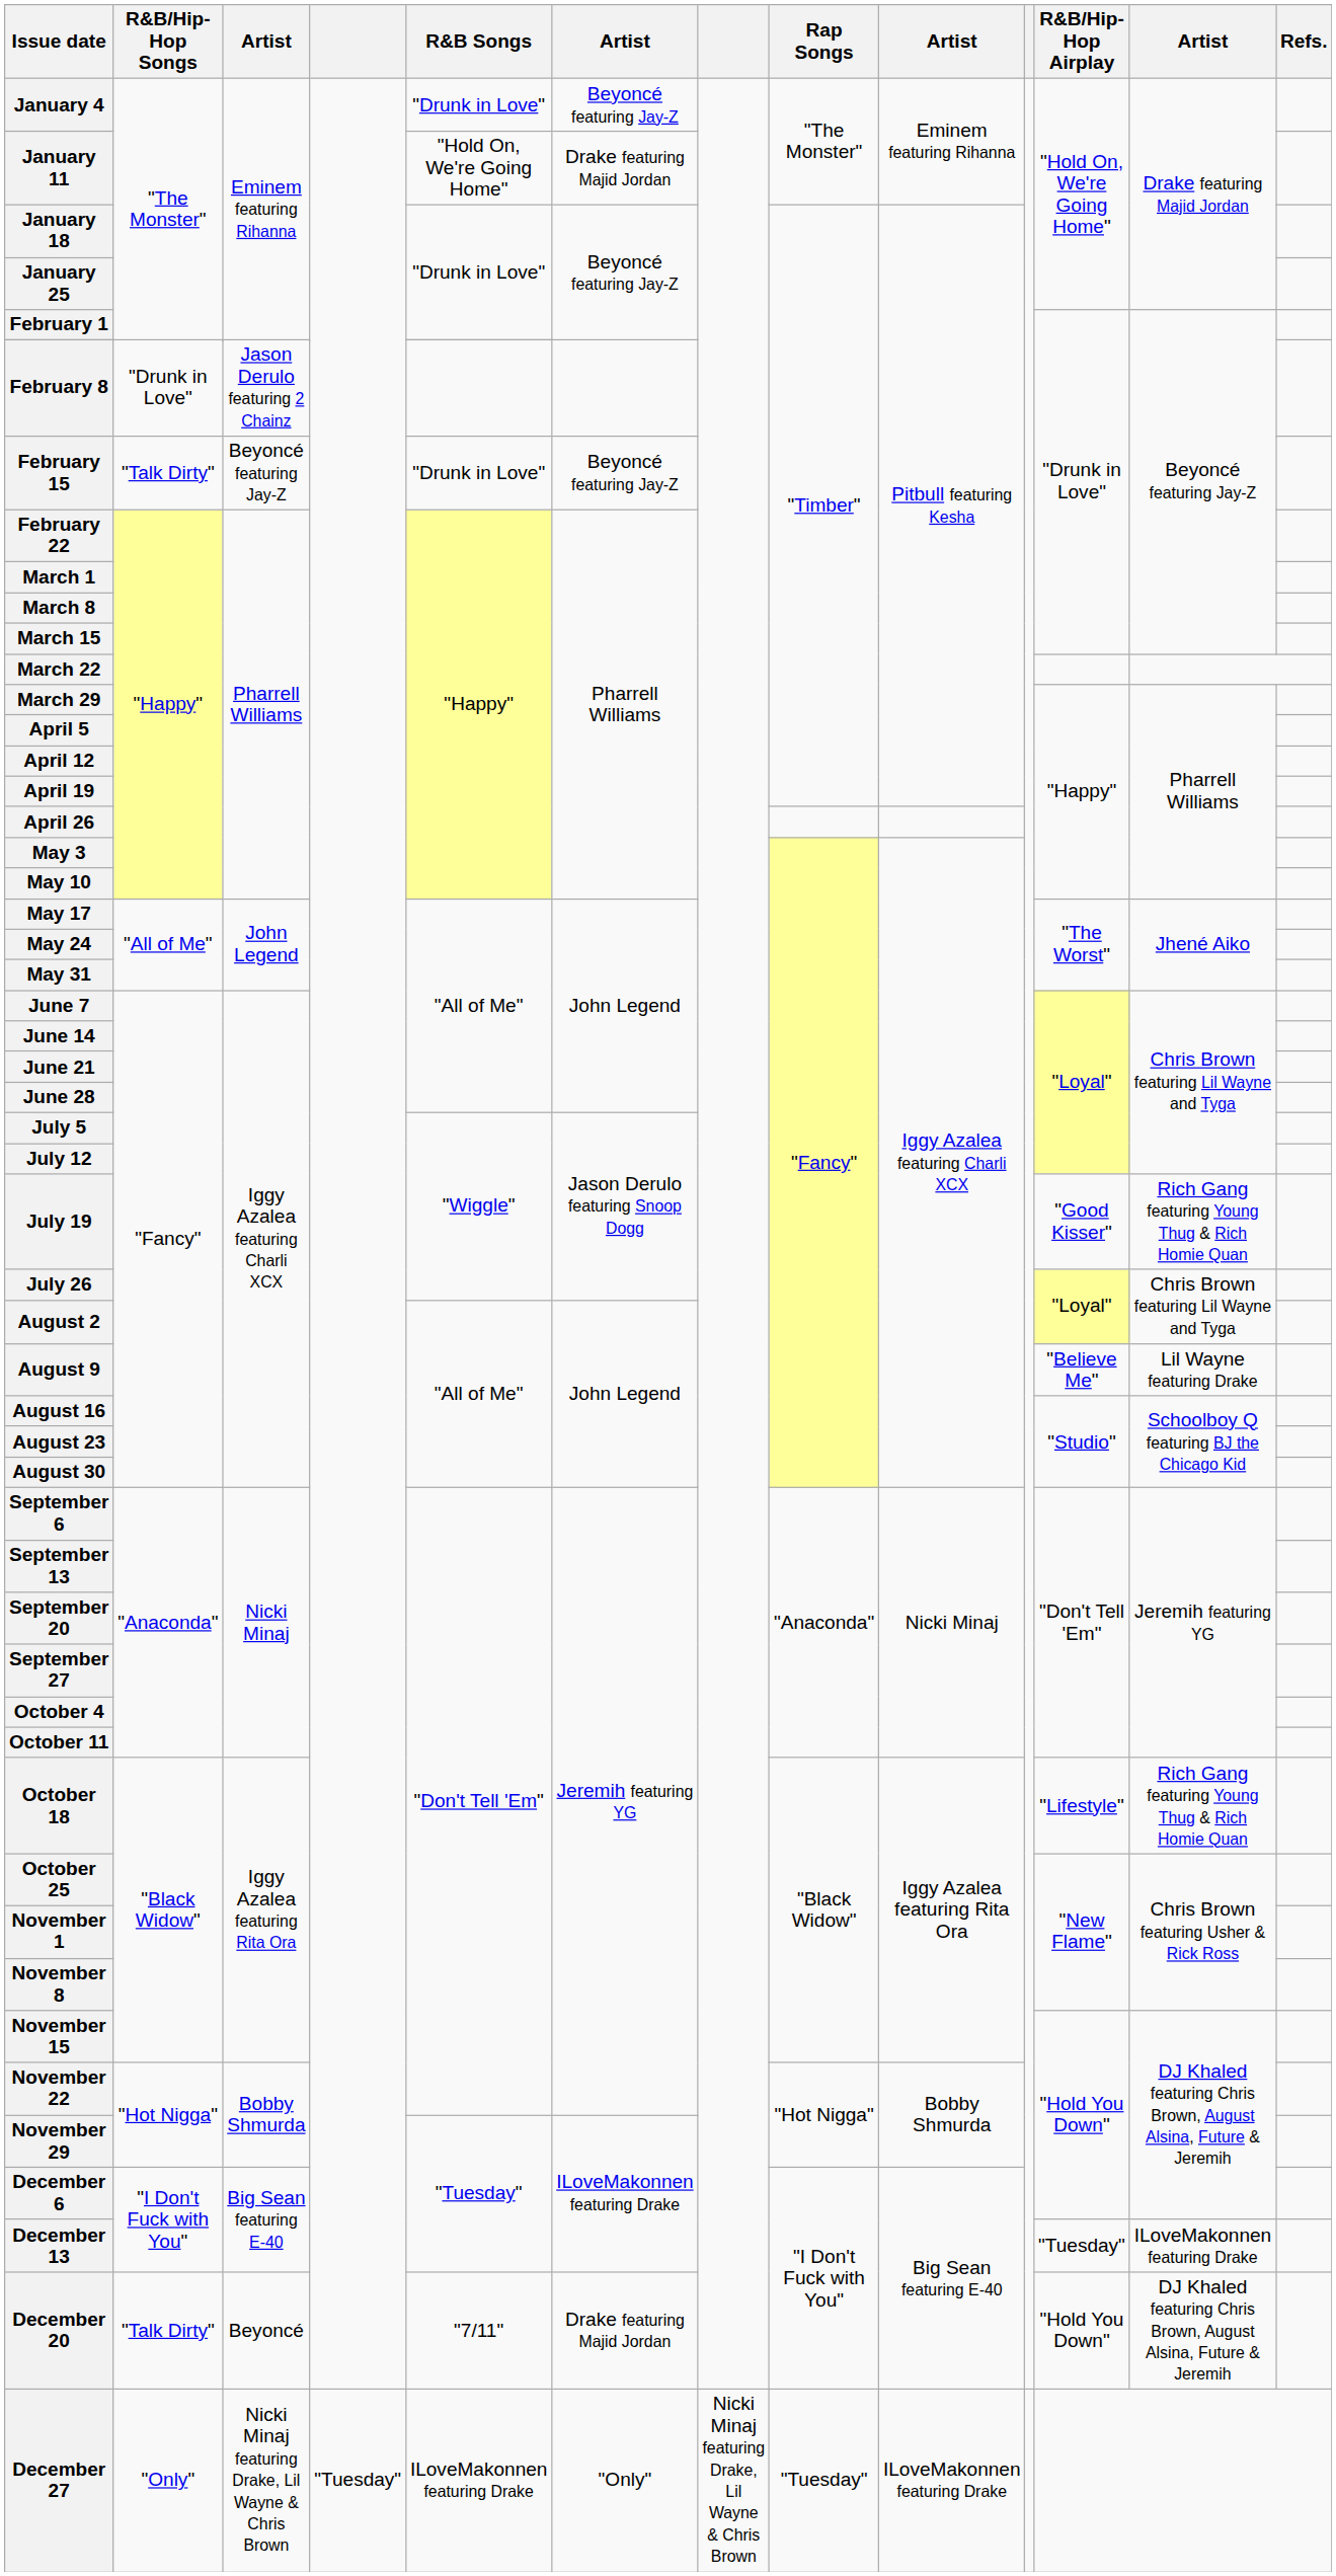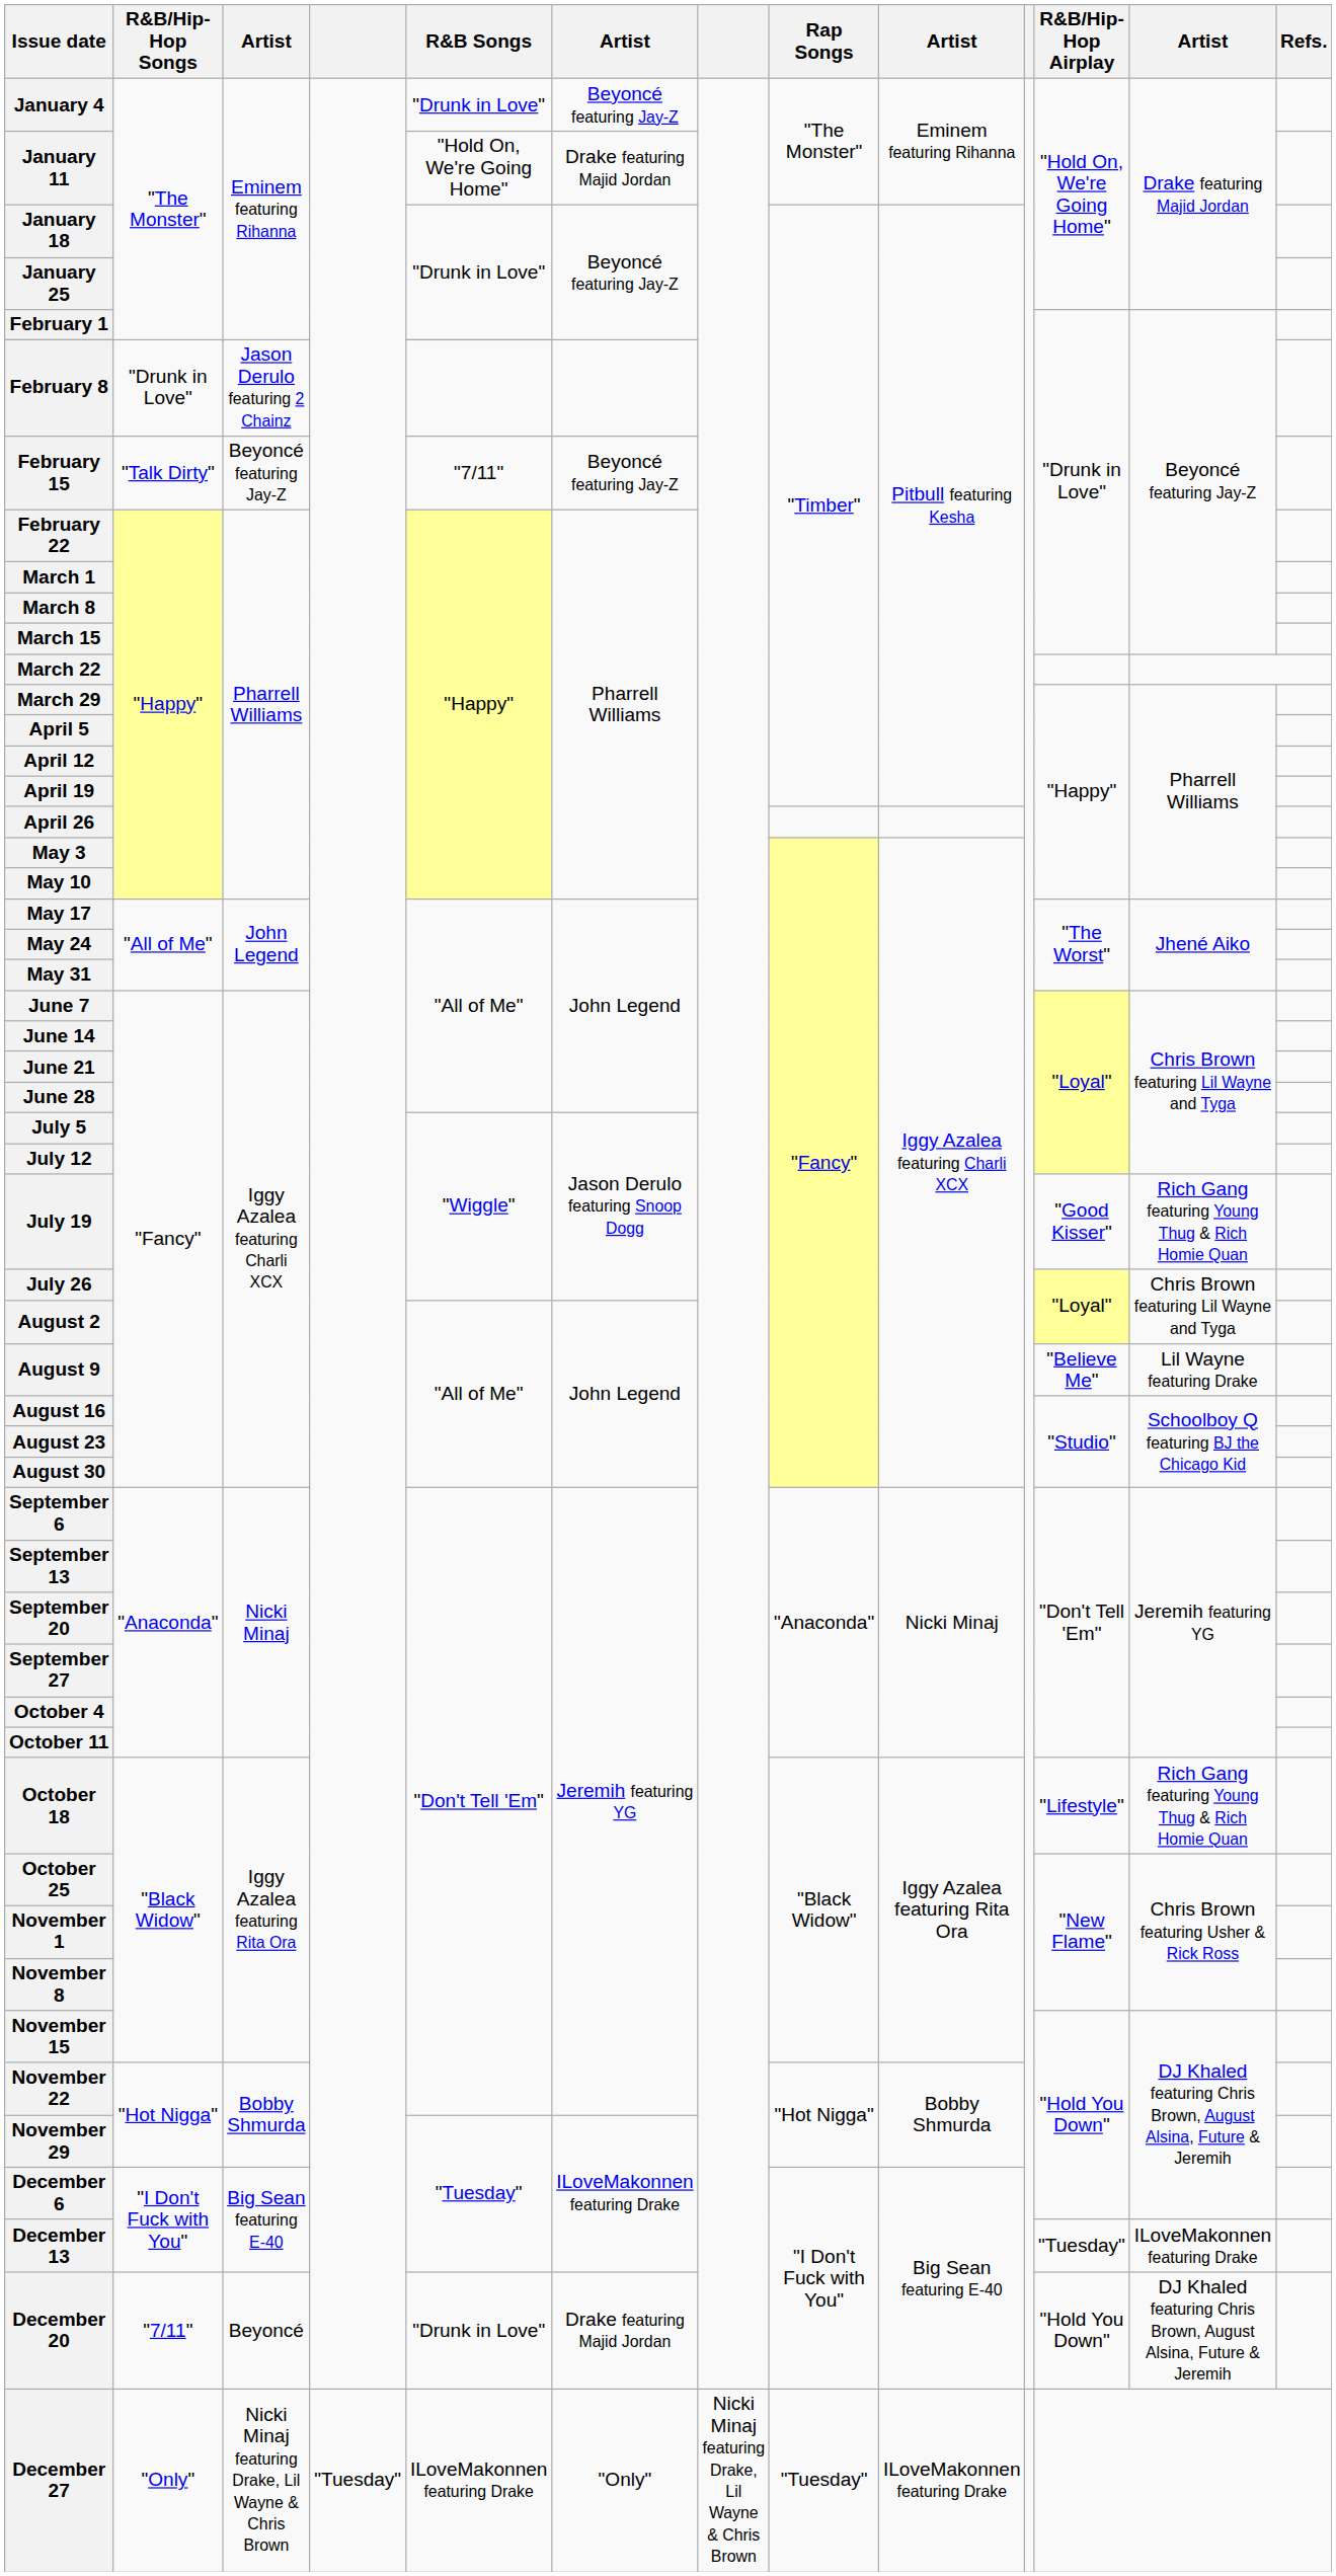February 15 | R&B Songs: "Drunk in Love" -> "7/11"
December 20 | R&B/Hip-Hop Songs: "Talk Dirty" -> "7/11"
December 20 | R&B Songs: "7/11" -> "Drunk in Love"
